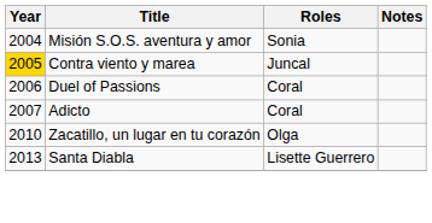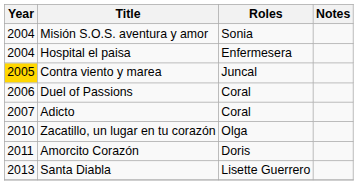+ row: 2004 | Hospital el paisa | Enfermesera
+ row: 2011 | Amorcito Corazón | Doris
